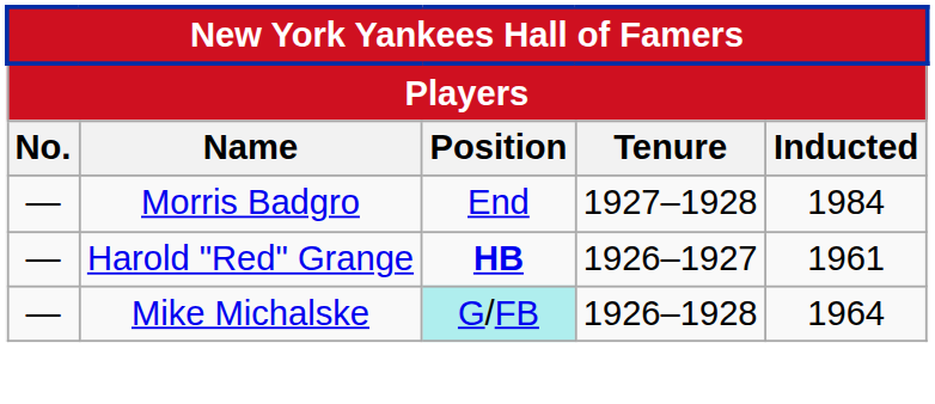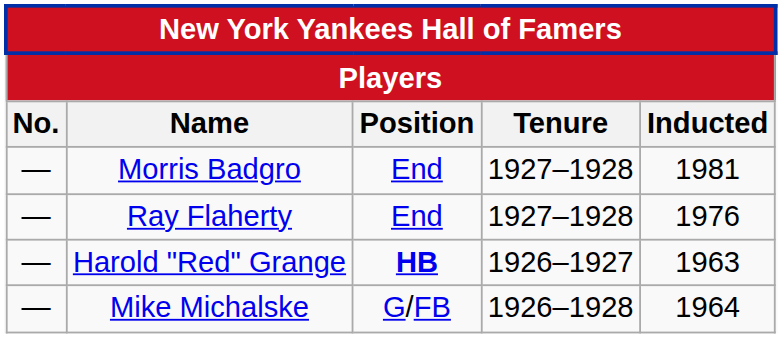Morris Badgro | Inducted: 1984 -> 1981
+ row: — | Ray Flaherty | End | 1927–1928 | 1976
Harold "Red" Grange | Inducted: 1961 -> 1963
Mike Michalske | Position: paleturquoise background -> no background
